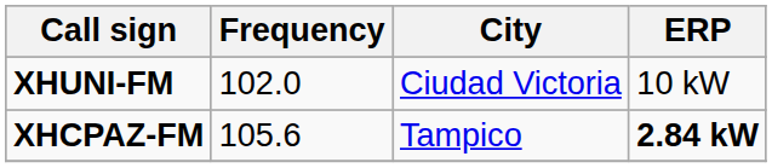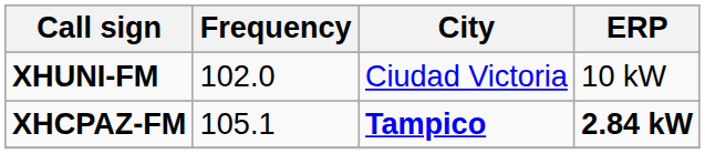XHCPAZ-FM | Frequency: 105.6 -> 105.1
XHCPAZ-FM | City: normal -> bold
